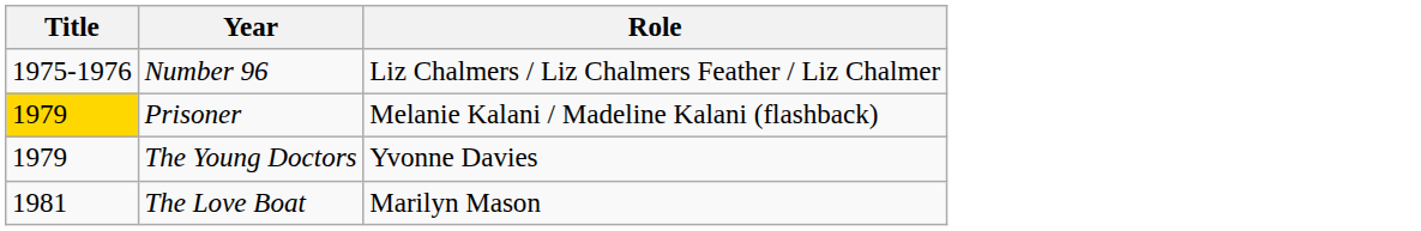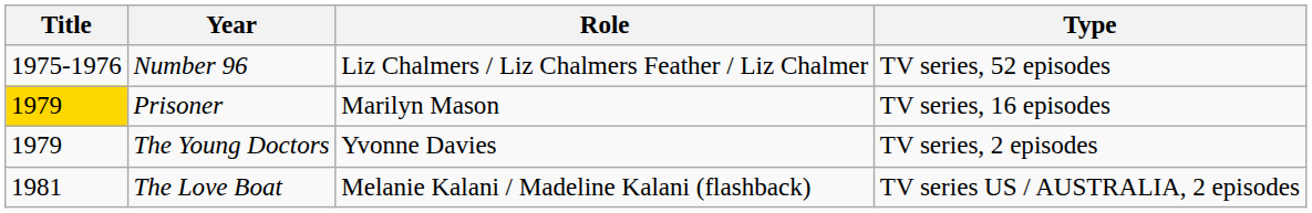+ column: Type | TV series, 52 episodes | TV series, 16 episodes | TV series, 2 episodes | TV series US / AUSTRALIA, 2 episodes
Prisoner | Role: Melanie Kalani / Madeline Kalani (flashback) -> Marilyn Mason
The Love Boat | Role: Marilyn Mason -> Melanie Kalani / Madeline Kalani (flashback)
